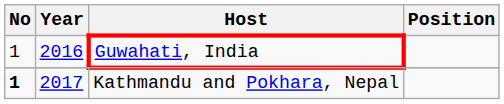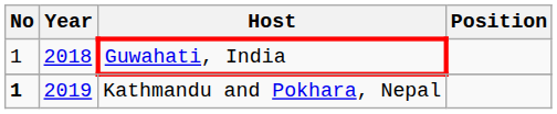Guwahati, India | Year: 2016 -> 2018
Kathmandu and Pokhara, Nepal | Year: 2017 -> 2019
